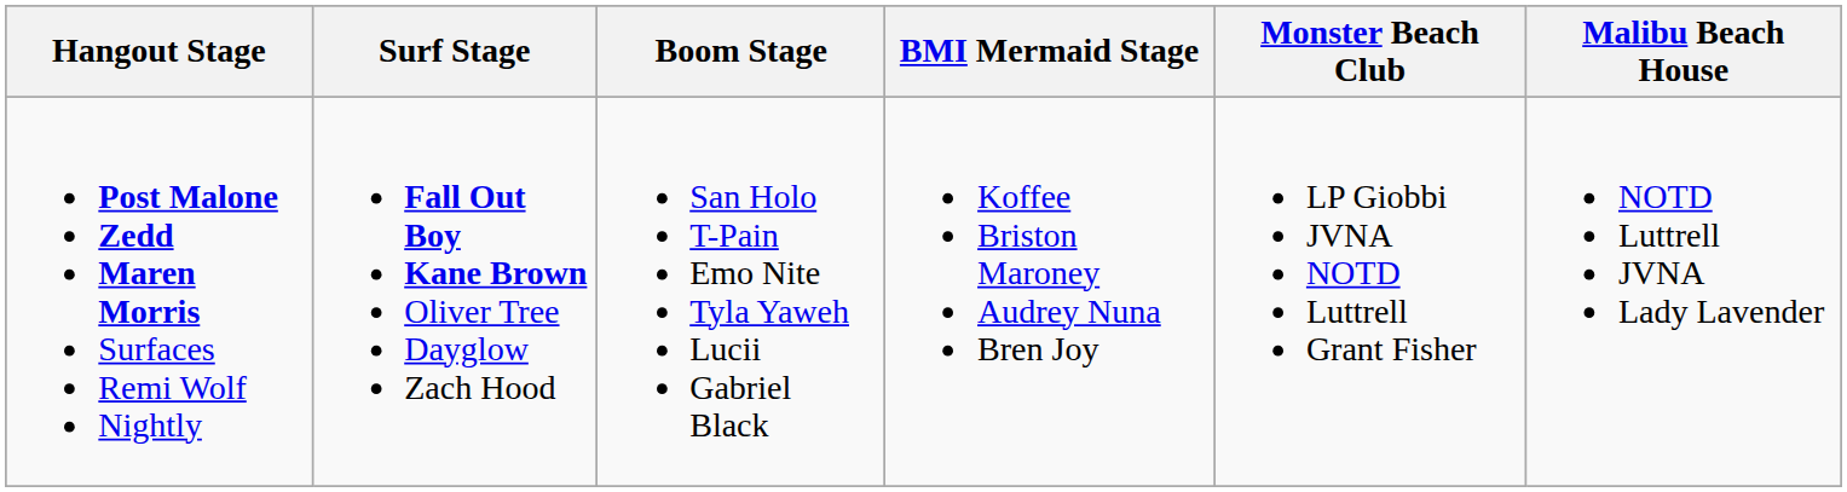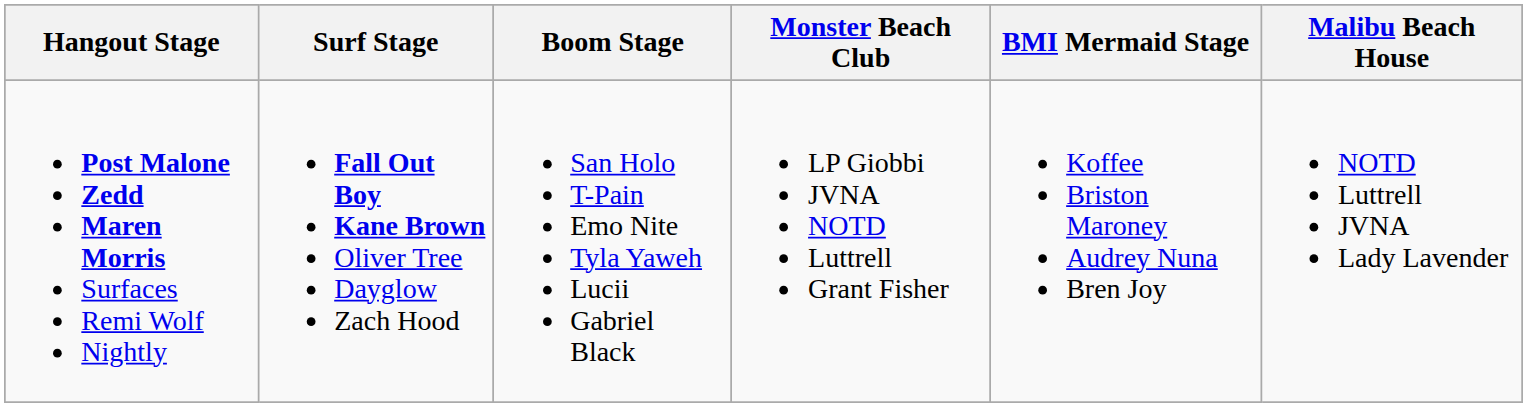columns swapped: BMI Mermaid Stage <-> Monster Beach Club
